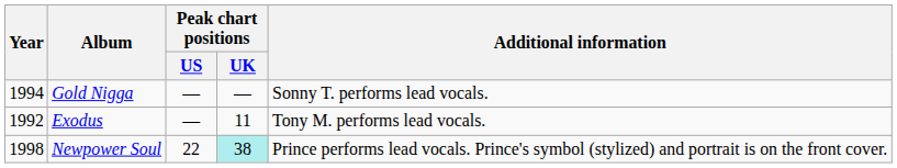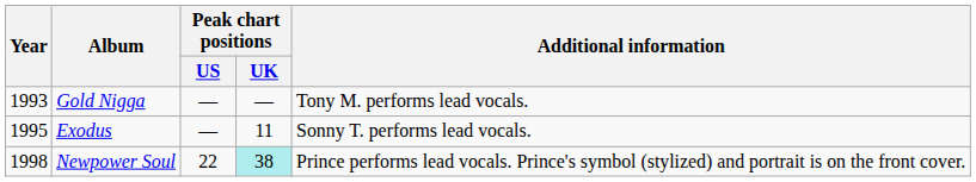Gold Nigga | Year: 1994 -> 1993
Gold Nigga | Additional information: Sonny T. performs lead vocals. -> Tony M. performs lead vocals.
Exodus | Year: 1992 -> 1995
Exodus | Additional information: Tony M. performs lead vocals. -> Sonny T. performs lead vocals.
